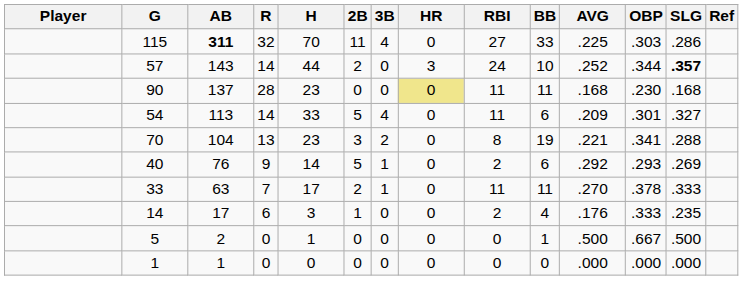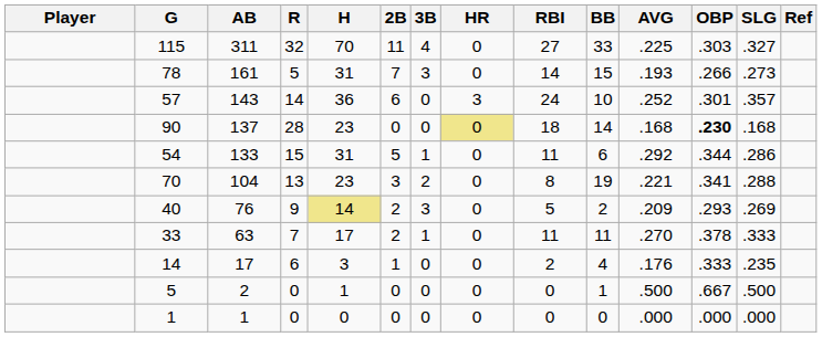115 | AB: bold -> normal
115 | SLG: .286 -> .327
+ row: 78 | 161 | 5 | 31 | 7 | 3 | 0 | 14 | 15 | .193 | .266 | .273
57 | H: 44 -> 36
57 | 2B: 2 -> 6
57 | OBP: .344 -> .301
57 | SLG: bold -> normal
90 | RBI: 11 -> 18
90 | BB: 11 -> 14
90 | OBP: normal -> bold
54 | AB: 113 -> 133
54 | R: 14 -> 15
54 | H: 33 -> 31
54 | 3B: 4 -> 1
54 | AVG: .209 -> .292
54 | OBP: .301 -> .344
54 | SLG: .327 -> .286
40 | H: no background -> khaki background
40 | 2B: 5 -> 2
40 | 3B: 1 -> 3
40 | RBI: 2 -> 5
40 | BB: 6 -> 2
40 | AVG: .292 -> .209
